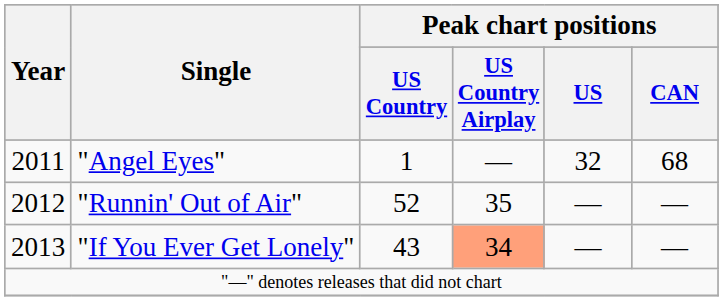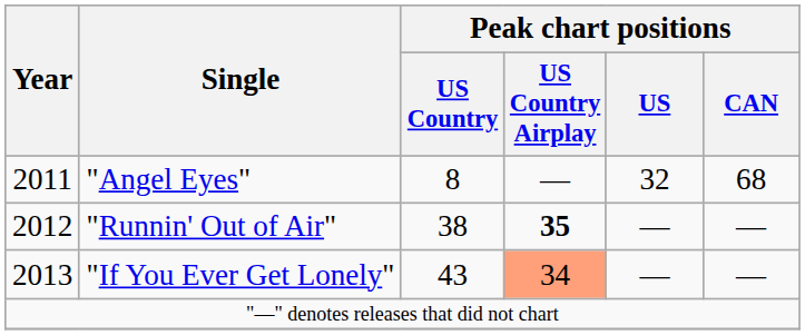"Angel Eyes" | Peak chart positions / US Country: 1 -> 8
"Runnin' Out of Air" | Peak chart positions / US Country: 52 -> 38
"Runnin' Out of Air" | Peak chart positions / US Country Airplay: normal -> bold
